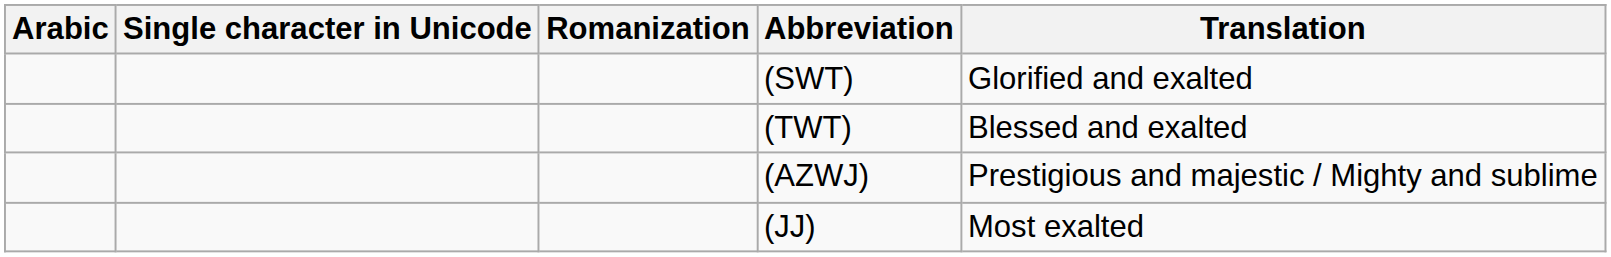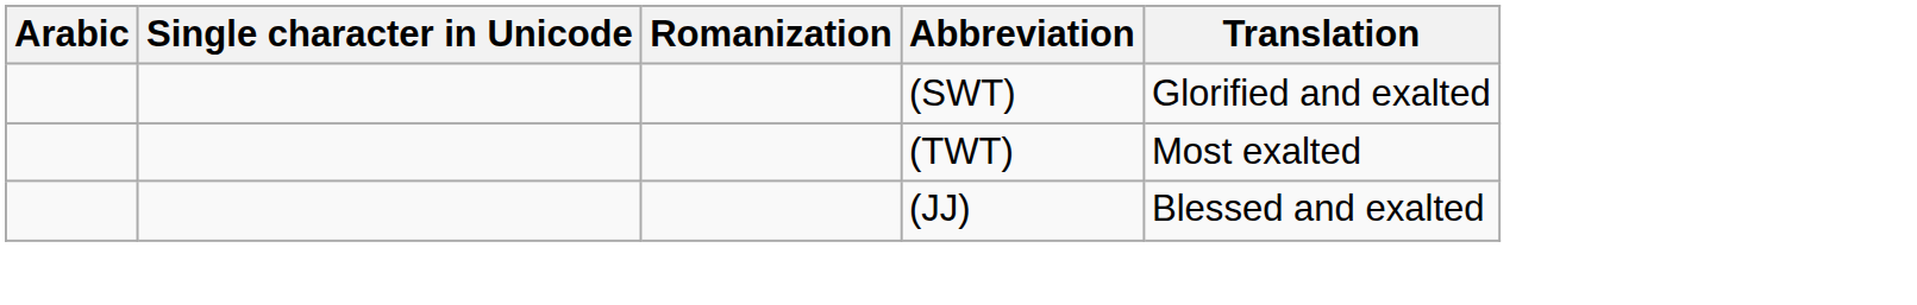(TWT) | Translation: Blessed and exalted -> Most exalted
- row: (AZWJ) | Prestigious and majestic / Mighty and sublime
(JJ) | Translation: Most exalted -> Blessed and exalted
